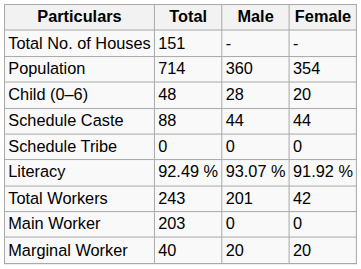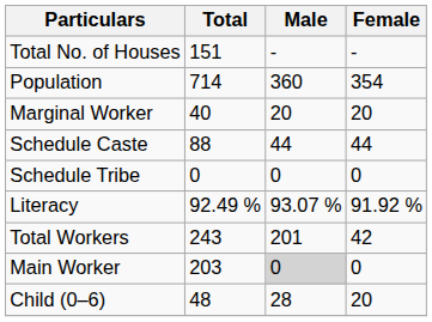rows swapped: Child (0–6) <-> Marginal Worker
Main Worker | Male: no background -> lightgrey background
